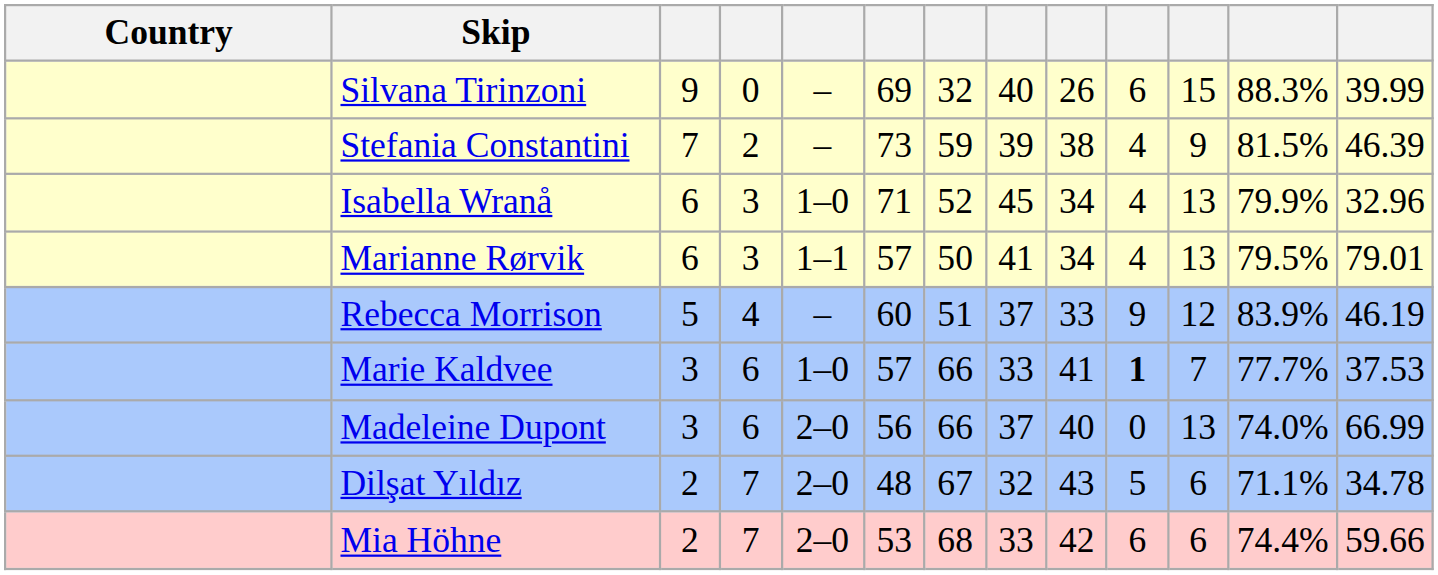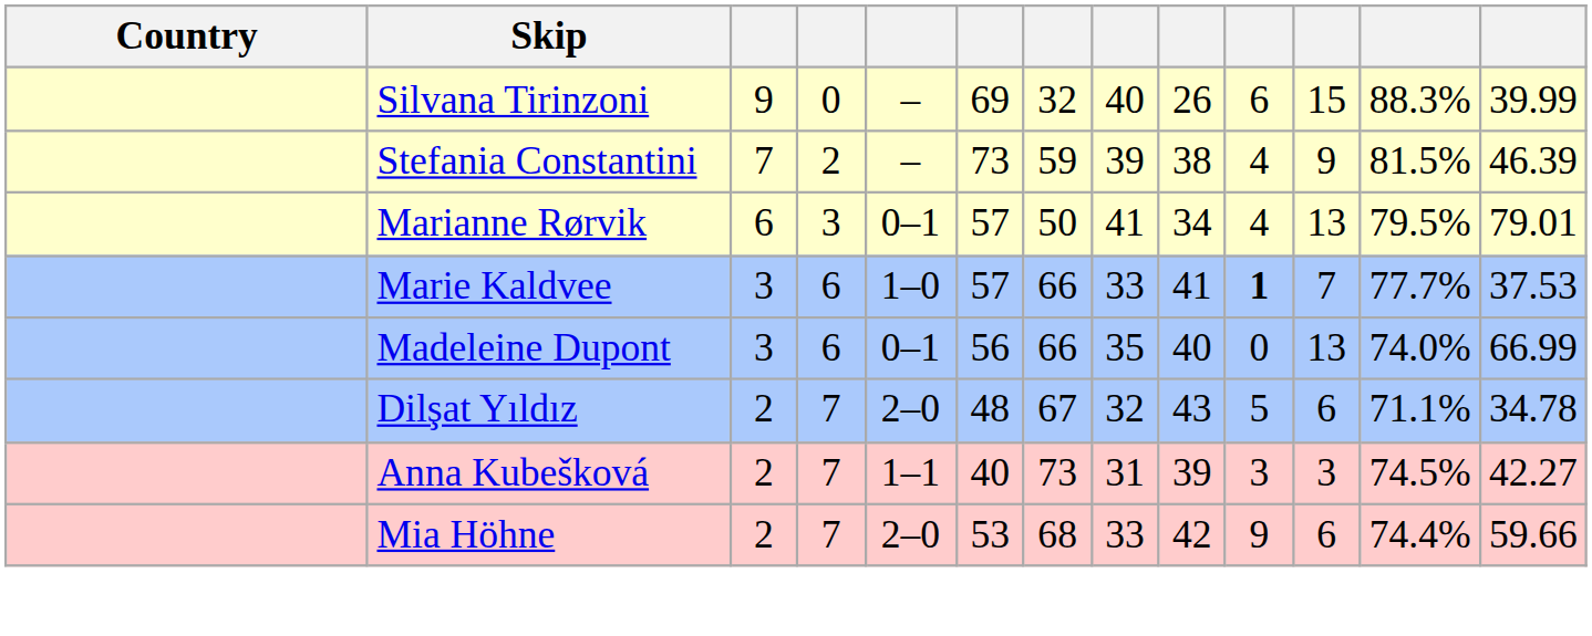- row: Isabella Wranå | 6 | 3 | 1–0 | 71 | 52 | 45 | 34 | 4 | 13 | 79.9% | 32.96
Marianne Rørvik | column 5: 1–1 -> 0–1
- row: Rebecca Morrison | 5 | 4 | – | 60 | 51 | 37 | 33 | 9 | 12 | 83.9% | 46.19
Madeleine Dupont | column 5: 2–0 -> 0–1
Madeleine Dupont | column 8: 37 -> 35
+ row: Anna Kubešková | 2 | 7 | 1–1 | 40 | 73 | 31 | 39 | 3 | 3 | 74.5% | 42.27
Mia Höhne | column 10: 6 -> 9
